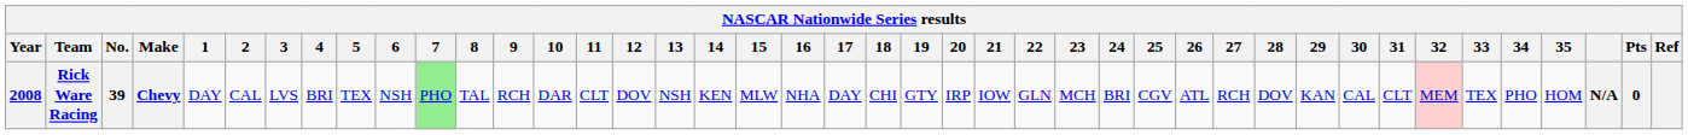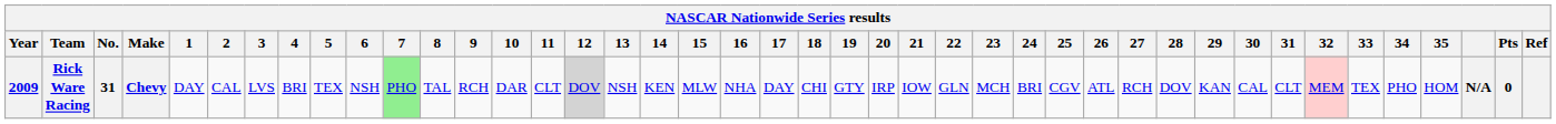Rick Ware Racing | Year: 2008 -> 2009
Rick Ware Racing | No.: 39 -> 31
Rick Ware Racing | 12: no background -> lightgrey background
